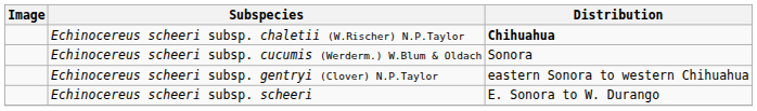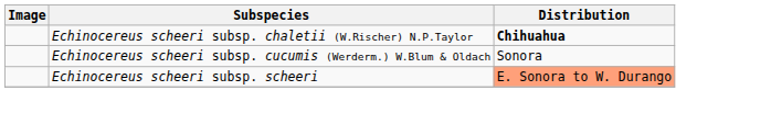- row: Echinocereus scheeri subsp. gentryi (Clover) N.P.Taylor | eastern Sonora to western Chihuahua
Echinocereus scheeri subsp. scheeri | Distribution: no background -> lightsalmon background
